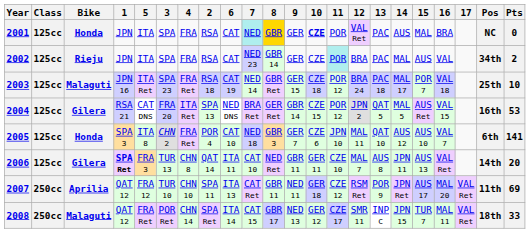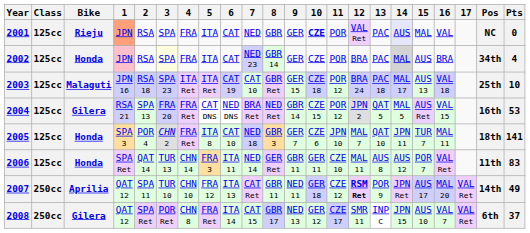columns swapped: 2 <-> 5
2001 | Bike: Honda -> Rieju
2001 | 1: no background -> lightsalmon background
2001 | 7: paleturquoise background -> no background
2001 | 8: gold background -> no background
2001 | 14: no background -> lavender background
2001 | 16: BRA -> VAL
2002 | Bike: Rieju -> Honda
2002 | 1: no background -> pink background
2002 | 3: no background -> lightyellow background
2002 | 11: paleturquoise background -> no background
2002 | 14: no background -> lightgrey background
2002 | 16: VAL -> BRA
2002 | Pts: 2 -> 4
2003 | 4: FRA Ret -> ITA Ret
2003 | 7: NED 14 -> CAT 10
2003 | 15: POR 7 -> AUS 13
2004 | 4: ITA Ret -> FRA Ret
2004 | 8: GER Ret -> NED Ret
2005 | 12: MAL 11 -> MAL 7
2005 | 14: AUS 12 -> JPN 11
2005 | 15: AUS 10 -> TUR 7
2005 | 16: VAL 7 -> MAL 11
2005 | Pos: 6th -> 18th
2006 | Bike: Gilera -> Honda
2006 | 1: bold -> normal
2006 | 4: CHN 8 -> CHN 14
2006 | 7: CAT 10 -> NED 14
2006 | 8: NED Ret -> GER Ret
2006 | 12: MAL 7 -> MAL 11
2006 | 14: JPN 11 -> AUS 12
2006 | 15: AUS 13 -> POR 7
2006 | Pos: 14th -> 11th
2006 | Pts: 20 -> 83
2007 | 12: normal -> bold
2007 | Pos: 11th -> 14th
2007 | Pts: 69 -> 49
2008 | Bike: Malaguti -> Gilera
2008 | 4: CHN 14 -> CHN 8
2008 | 15: TUR 7 -> AUS 10
2008 | 16: MAL 11 -> VAL 7
2008 | Pos: 18th -> 6th
2008 | Pts: 33 -> 37
